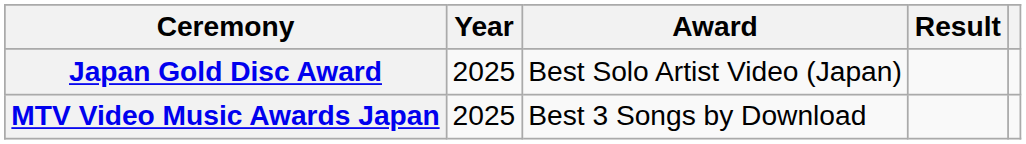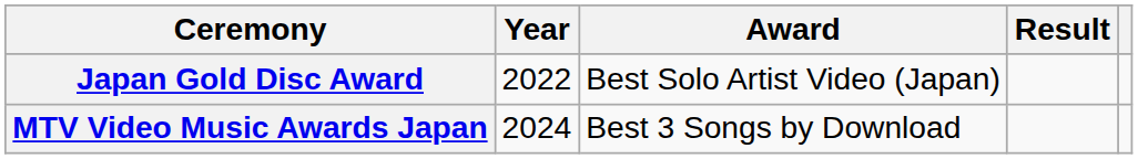Japan Gold Disc Award | Year: 2025 -> 2022
MTV Video Music Awards Japan | Year: 2025 -> 2024
